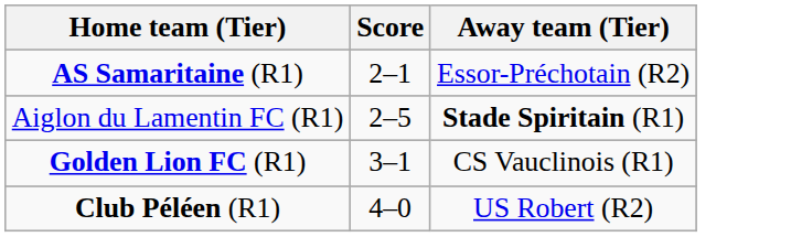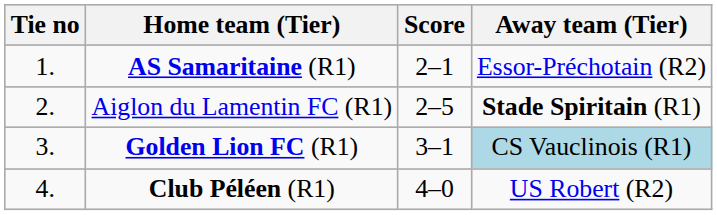+ column: Tie no | 1. | 2. | 3. | 4.
Golden Lion FC (R1) | Away team (Tier): no background -> lightblue background
